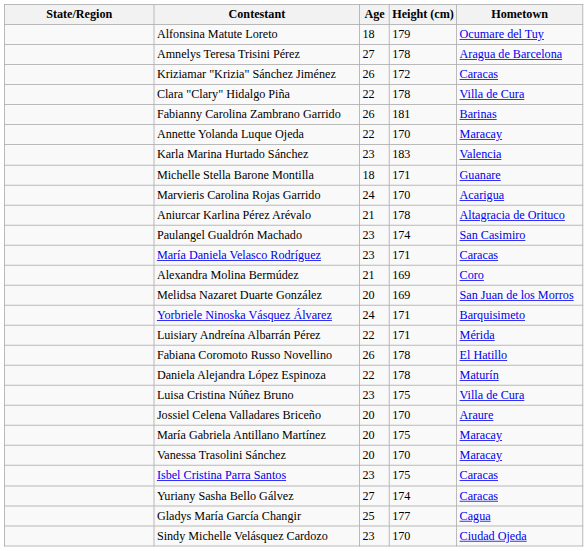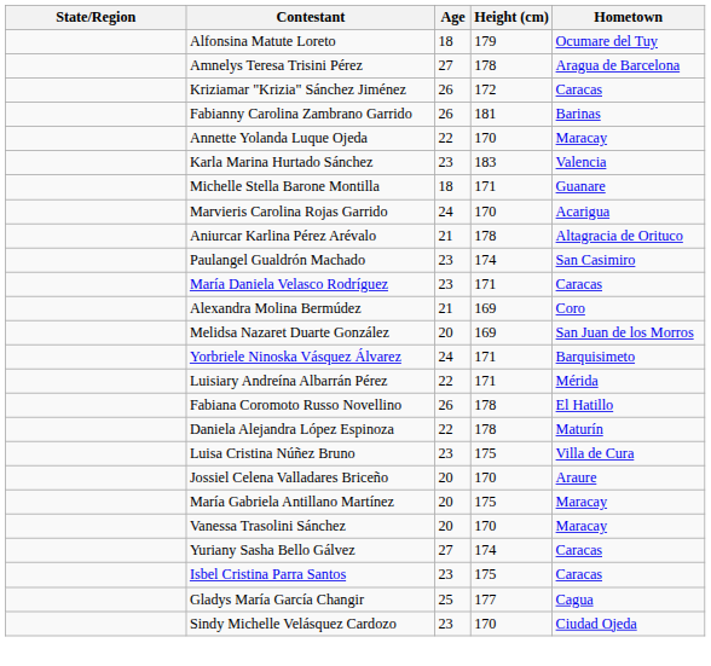- row: Clara "Clary" Hidalgo Piña | 22 | 178 | Villa de Cura
rows swapped: Isbel Cristina Parra Santos <-> Yuriany Sasha Bello Gálvez
